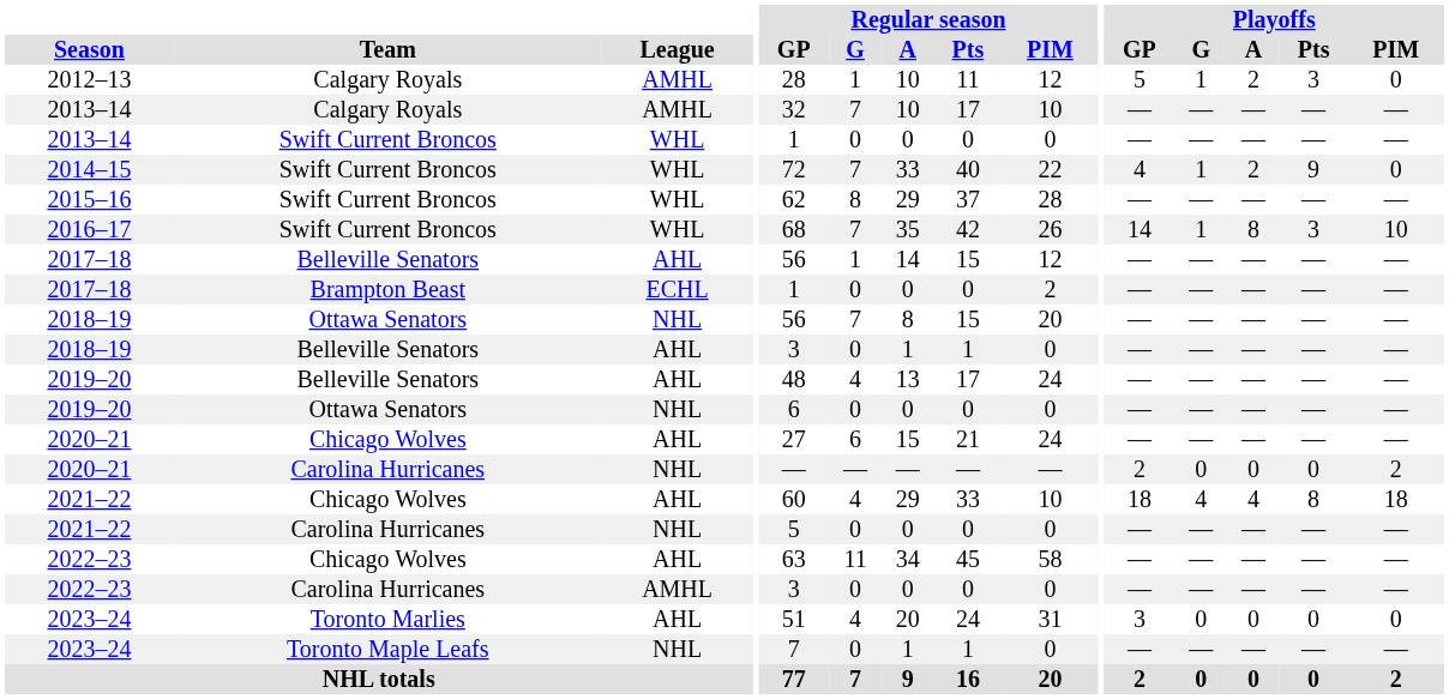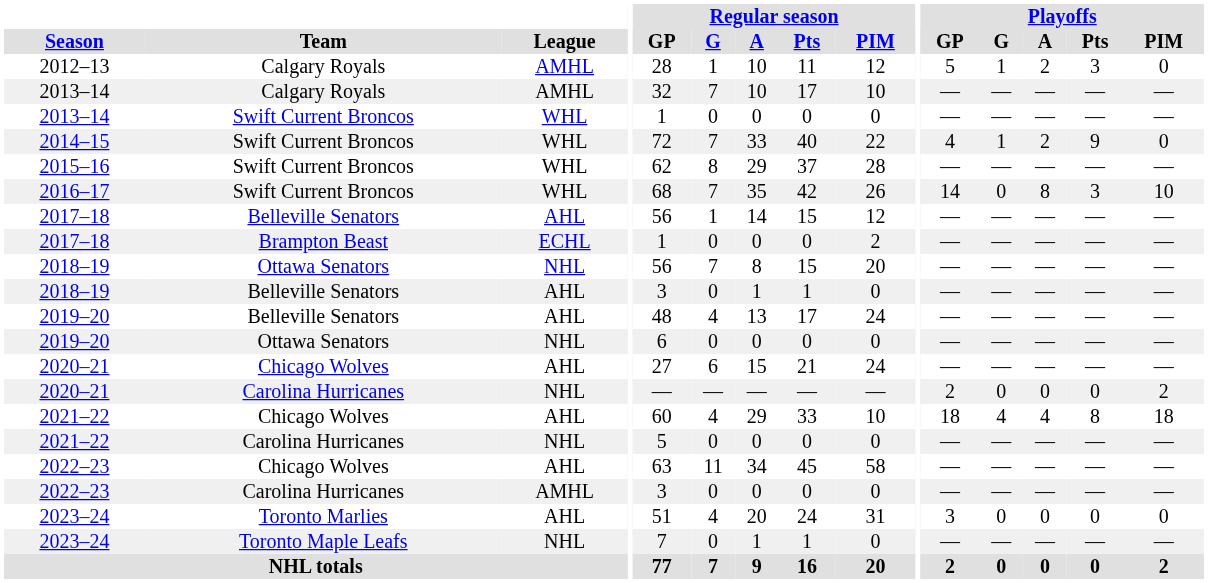2016–17 | Playoffs / G: 1 -> 0
